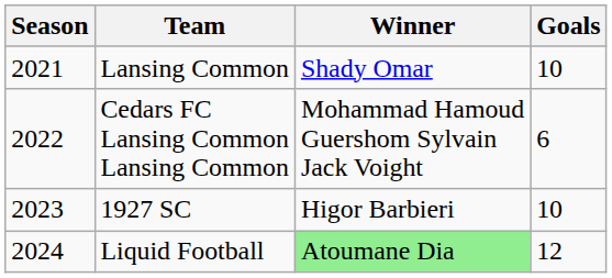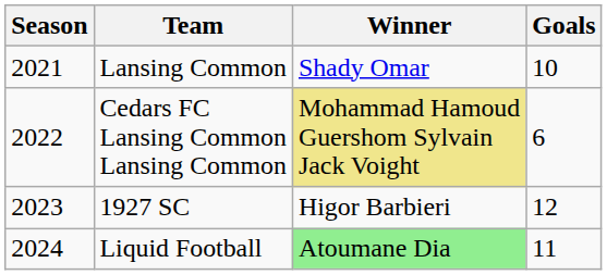Cedars FC Lansing Common Lansing Common | Winner: no background -> khaki background
1927 SC | Goals: 10 -> 12
Liquid Football | Goals: 12 -> 11
